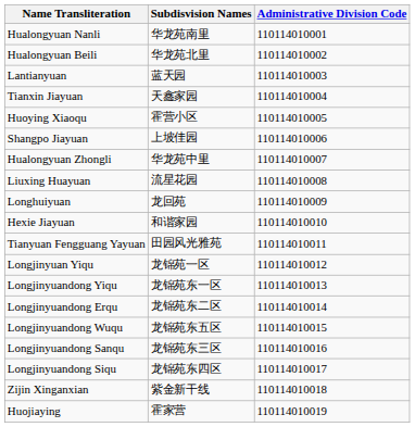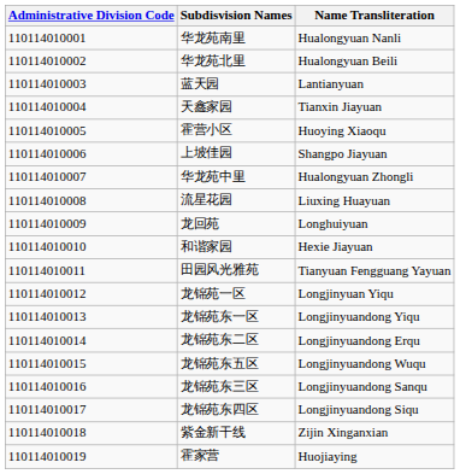columns swapped: Administrative Division Code <-> Name Transliteration
